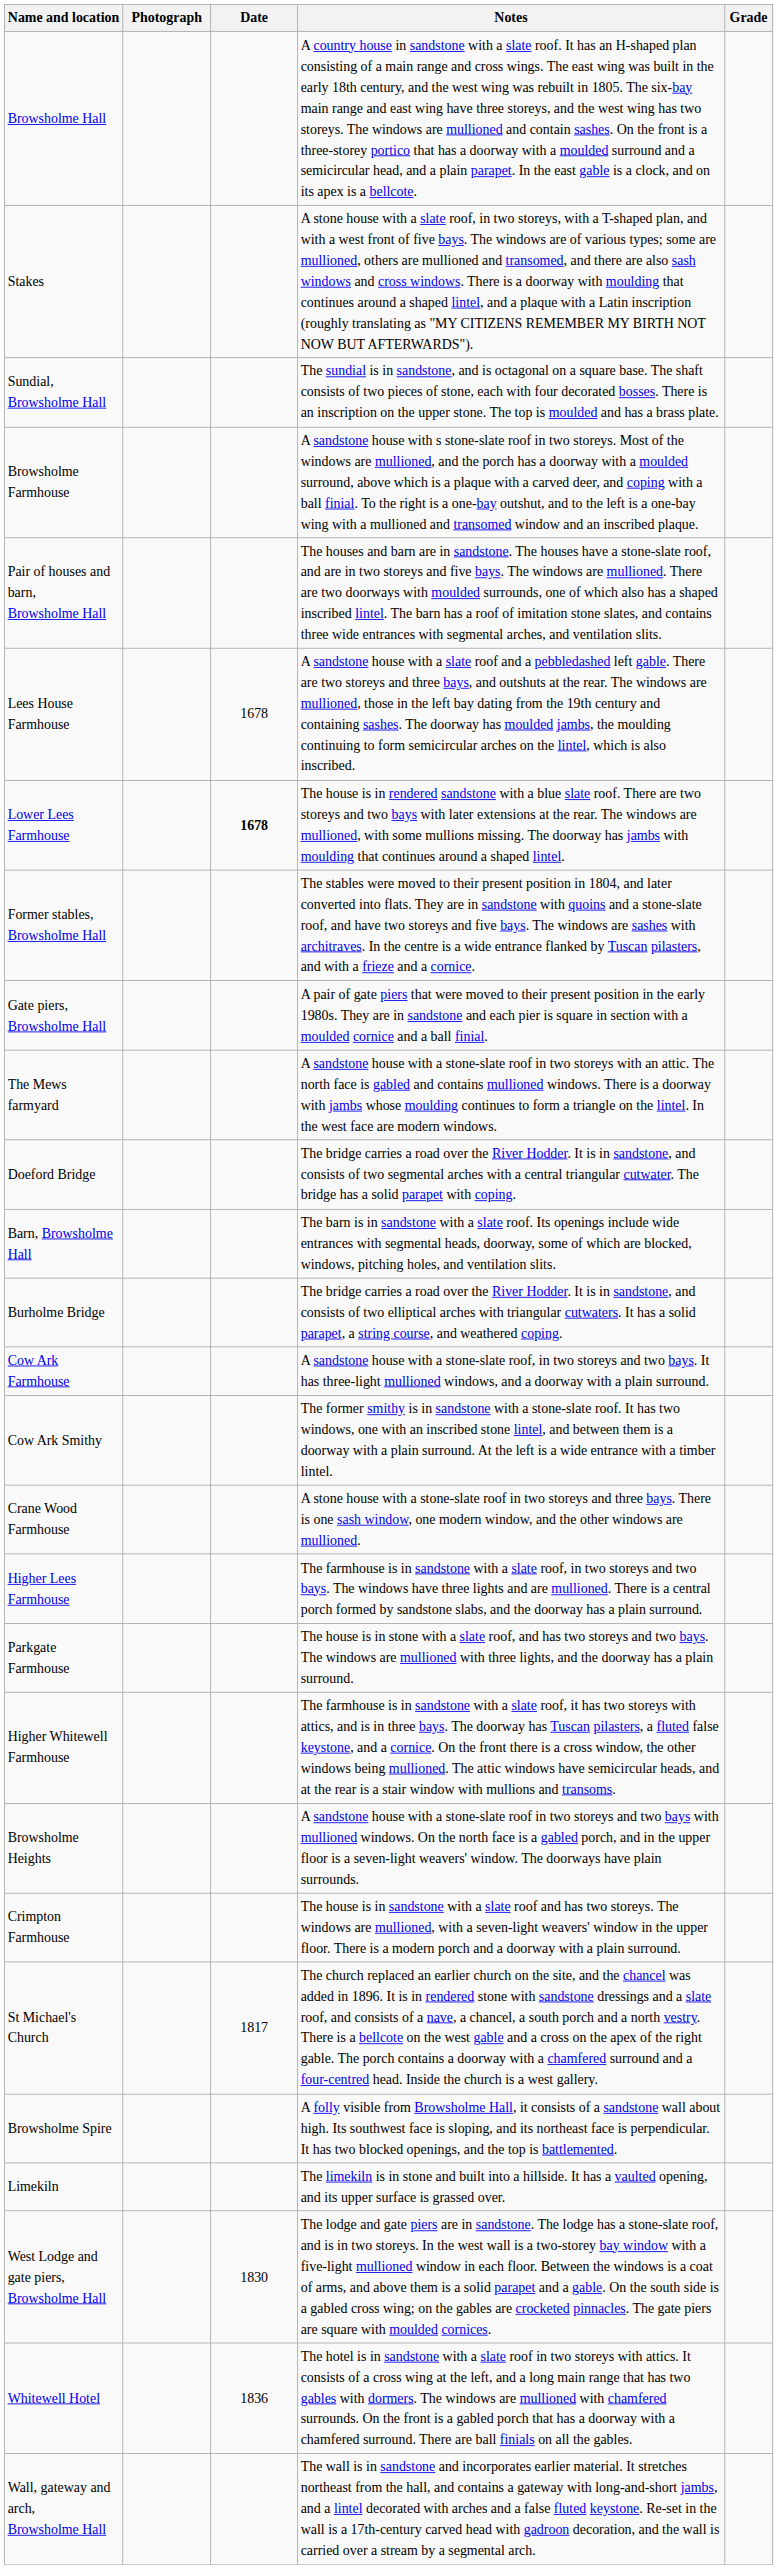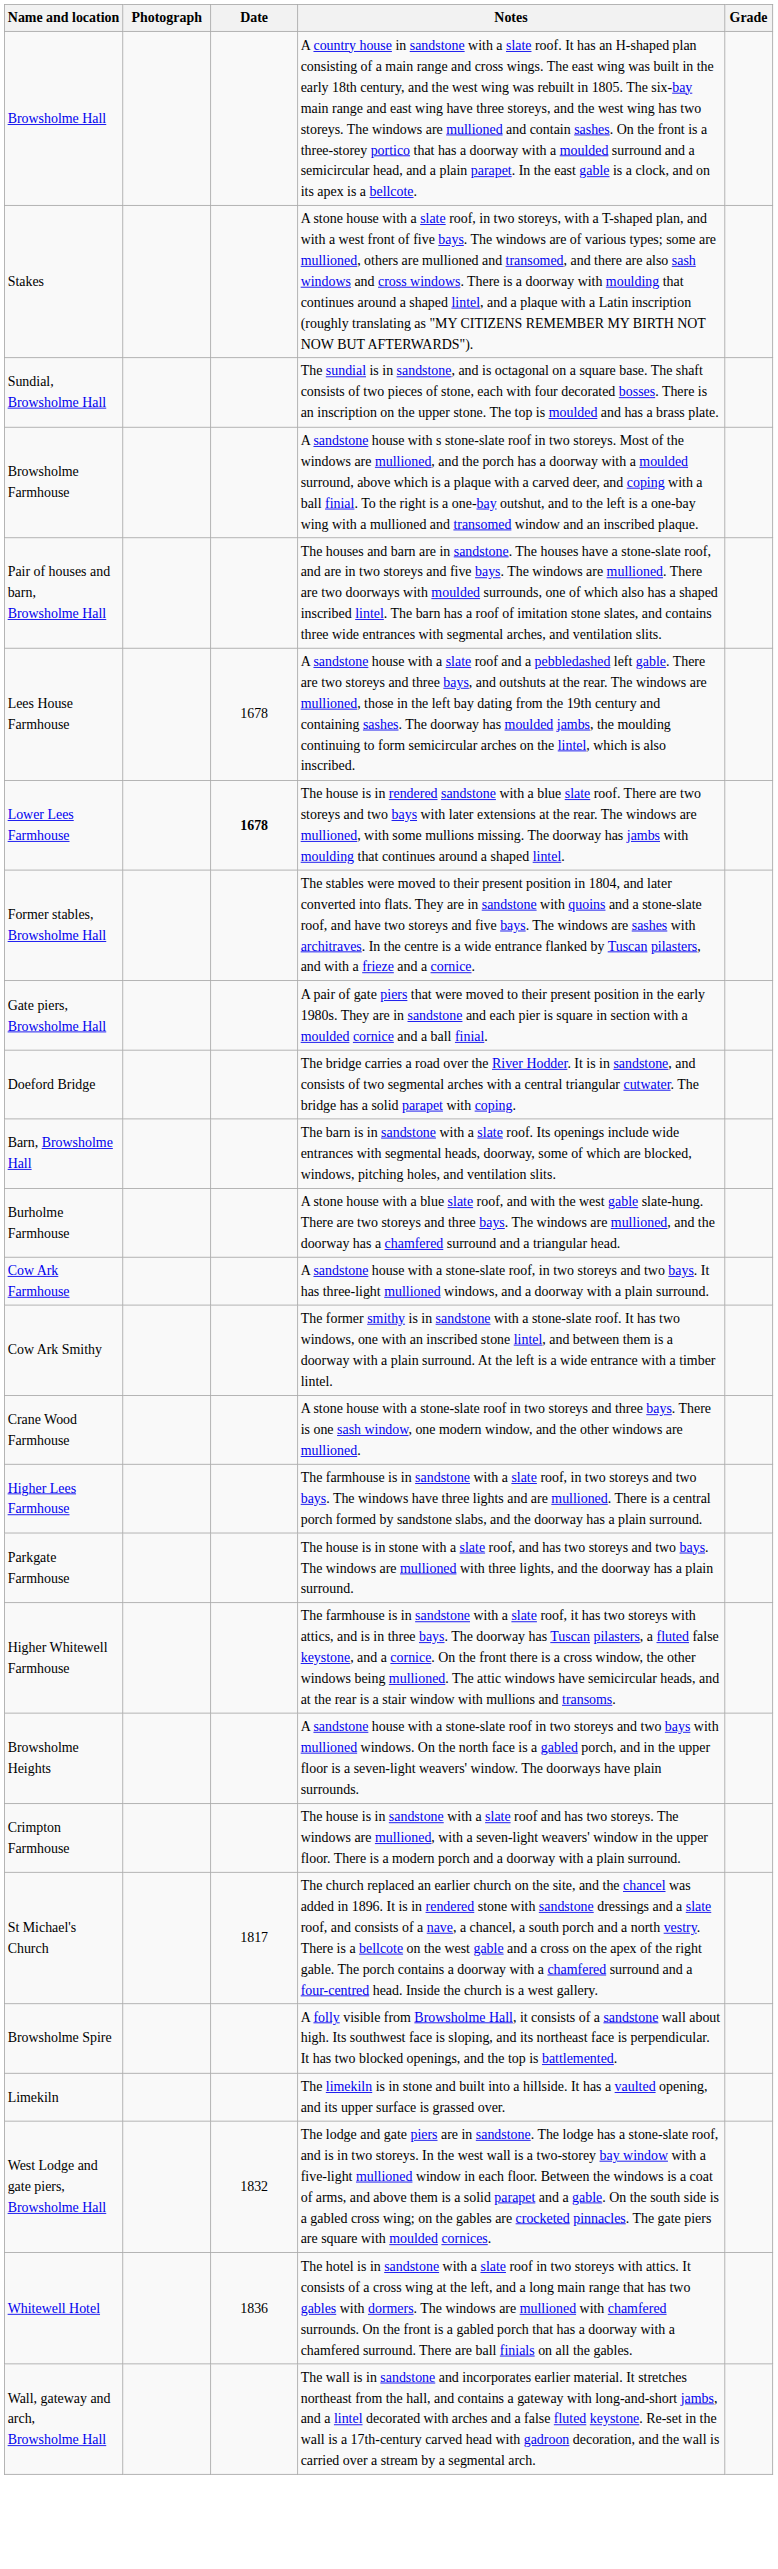- row: The Mews farmyard | A sandstone house with a stone-slate roof in two storeys with an attic. The north face is gabled and contains mullioned windows. There is a doorway with jambs whose moulding continues to form a triangle on the lintel. In the west face are modern windows.
- row: Burholme Bridge | The bridge carries a road over the River Hodder. It is in sandstone, and consists of two elliptical arches with triangular cutwaters. It has a solid parapet, a string course, and weathered coping.
+ row: Burholme Farmhouse | A stone house with a blue slate roof, and with the west gable slate-hung. There are two storeys and three bays. The windows are mullioned, and the doorway has a chamfered surround and a triangular head.
West Lodge and gate piers, Browsholme Hall | Date: 1830 -> 1832
